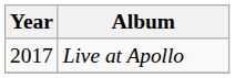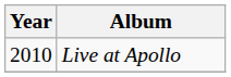Live at Apollo | Year: 2017 -> 2010
